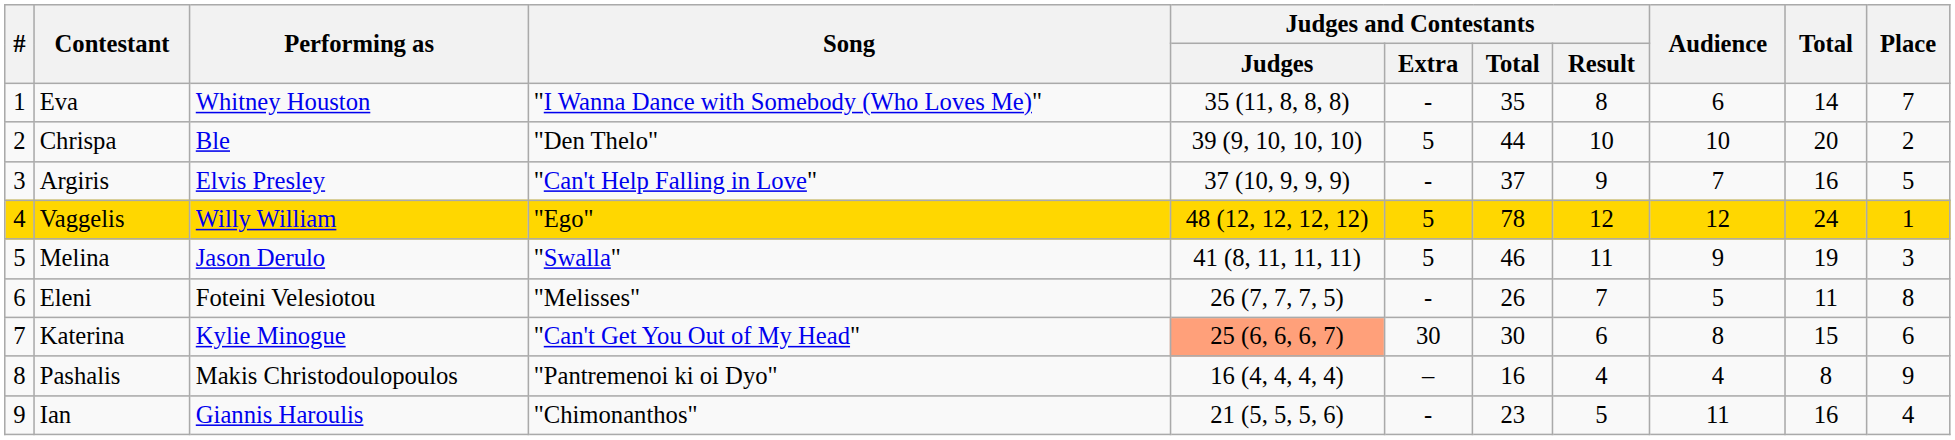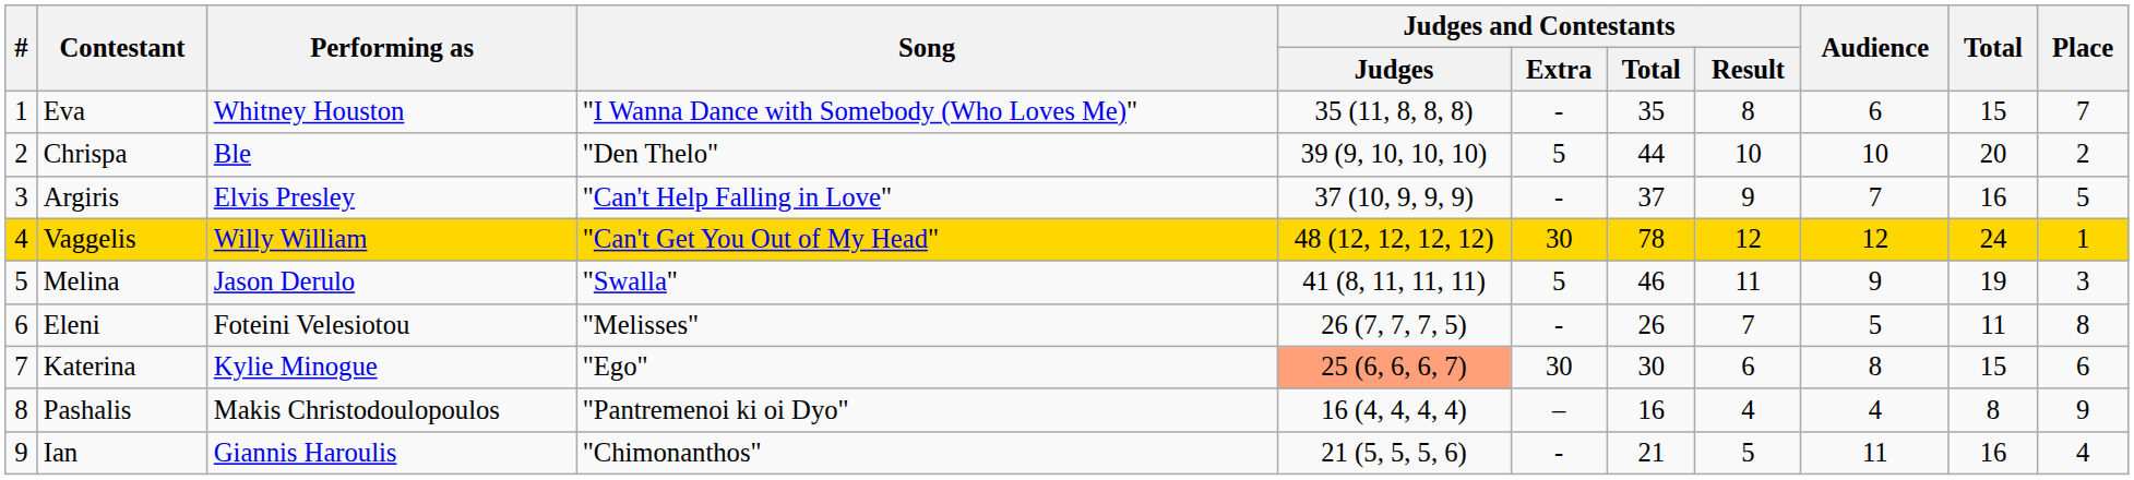Eva | Total: 14 -> 15
Vaggelis | Song: "Ego" -> "Can't Get You Out of My Head"
Vaggelis | Judges and Contestants / Extra: 5 -> 30
Katerina | Song: "Can't Get You Out of My Head" -> "Ego"
Ian | Judges and Contestants / Total: 23 -> 21
